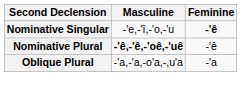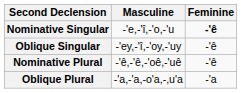+ row: Oblique Singular | -'ey,-'î,-'oy,-'uy | -'ê
Nominative Plural | Masculine: bold -> normal
